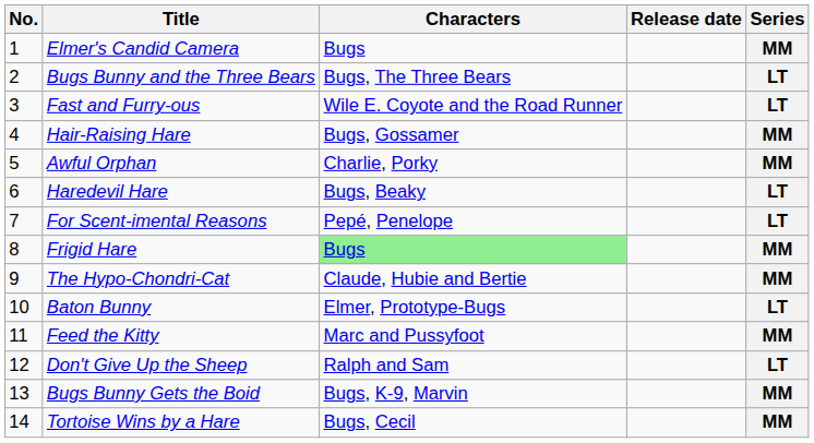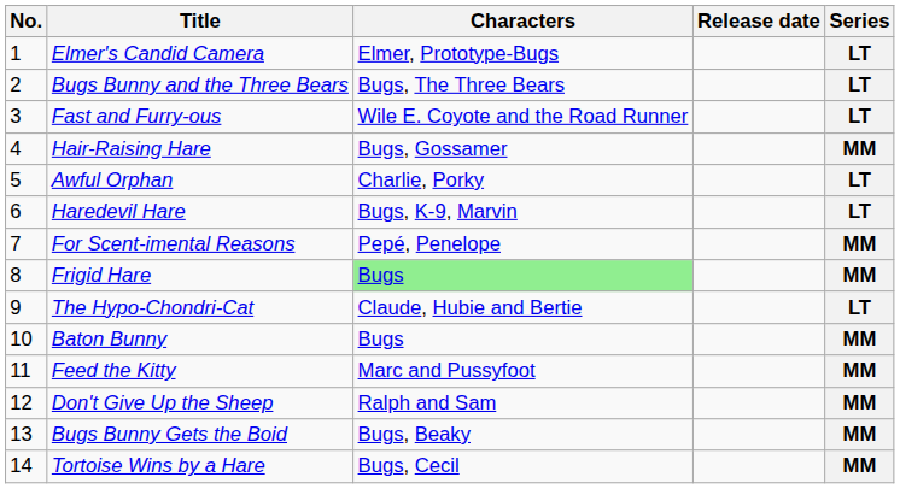Elmer's Candid Camera | Characters: Bugs -> Elmer, Prototype-Bugs
Elmer's Candid Camera | Series: MM -> LT
Awful Orphan | Series: MM -> LT
Haredevil Hare | Characters: Bugs, Beaky -> Bugs, K-9, Marvin
For Scent-imental Reasons | Series: LT -> MM
The Hypo-Chondri-Cat | Series: MM -> LT
Baton Bunny | Characters: Elmer, Prototype-Bugs -> Bugs
Baton Bunny | Series: LT -> MM
Don't Give Up the Sheep | Series: LT -> MM
Bugs Bunny Gets the Boid | Characters: Bugs, K-9, Marvin -> Bugs, Beaky
